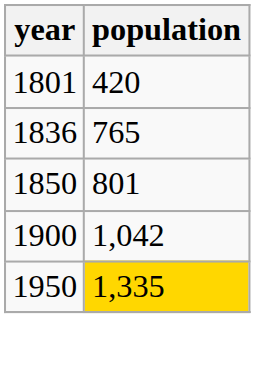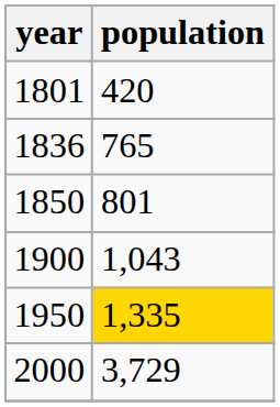1900 | population: 1,042 -> 1,043
+ row: 2000 | 3,729
